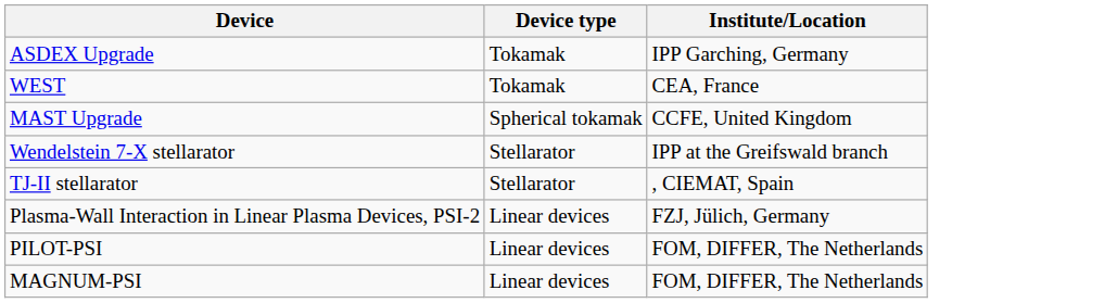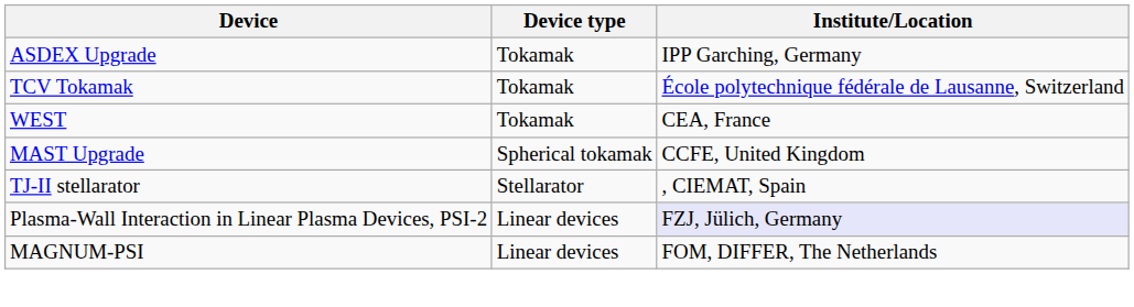+ row: TCV Tokamak | Tokamak | École polytechnique fédérale de Lausanne, Switzerland
- row: Wendelstein 7-X stellarator | Stellarator | IPP at the Greifswald branch
Plasma-Wall Interaction in Linear Plasma Devices, PSI-2 | Institute/Location: no background -> lavender background
- row: PILOT-PSI | Linear devices | FOM, DIFFER, The Netherlands
